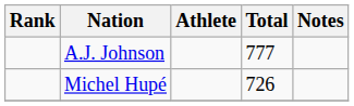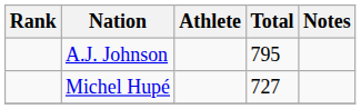A.J. Johnson | Total: 777 -> 795
Michel Hupé | Total: 726 -> 727
